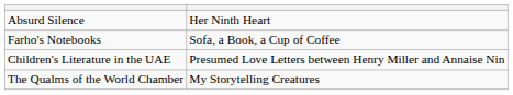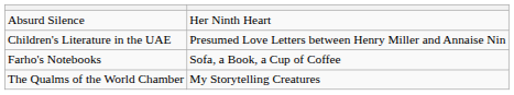rows swapped: Farho's Notebooks <-> Children's Literature in the UAE
